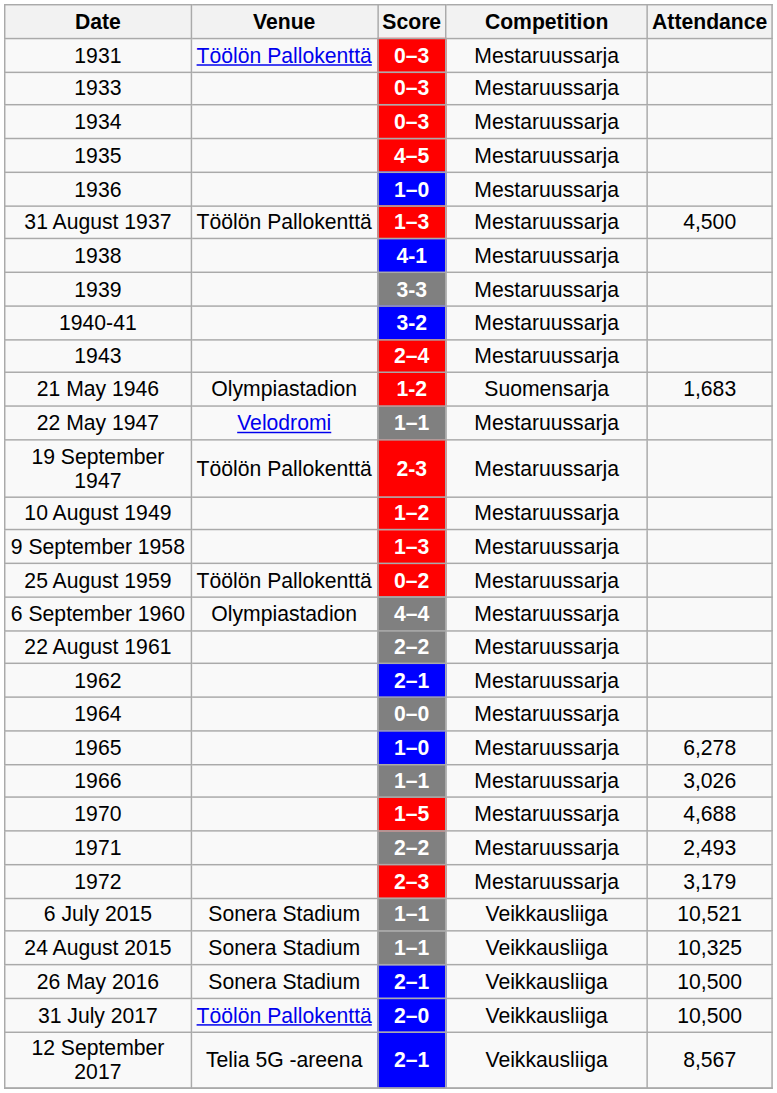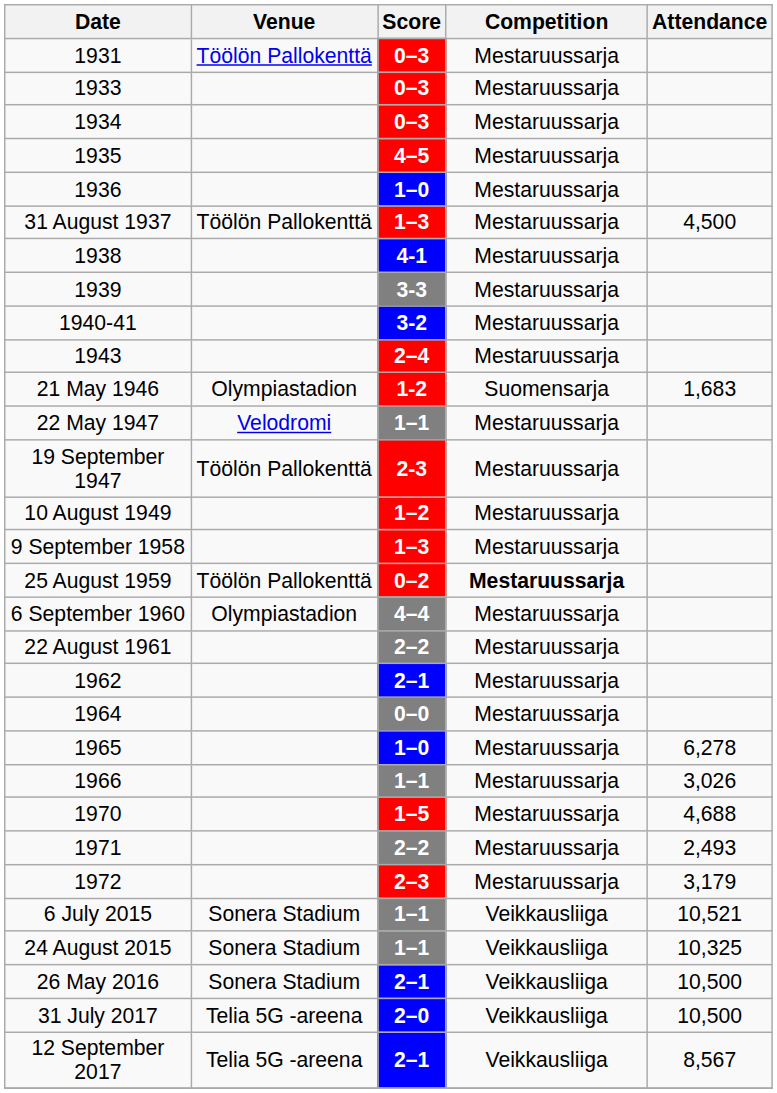25 August 1959 | Competition: normal -> bold
31 July 2017 | Venue: Töölön Pallokenttä -> Telia 5G -areena
